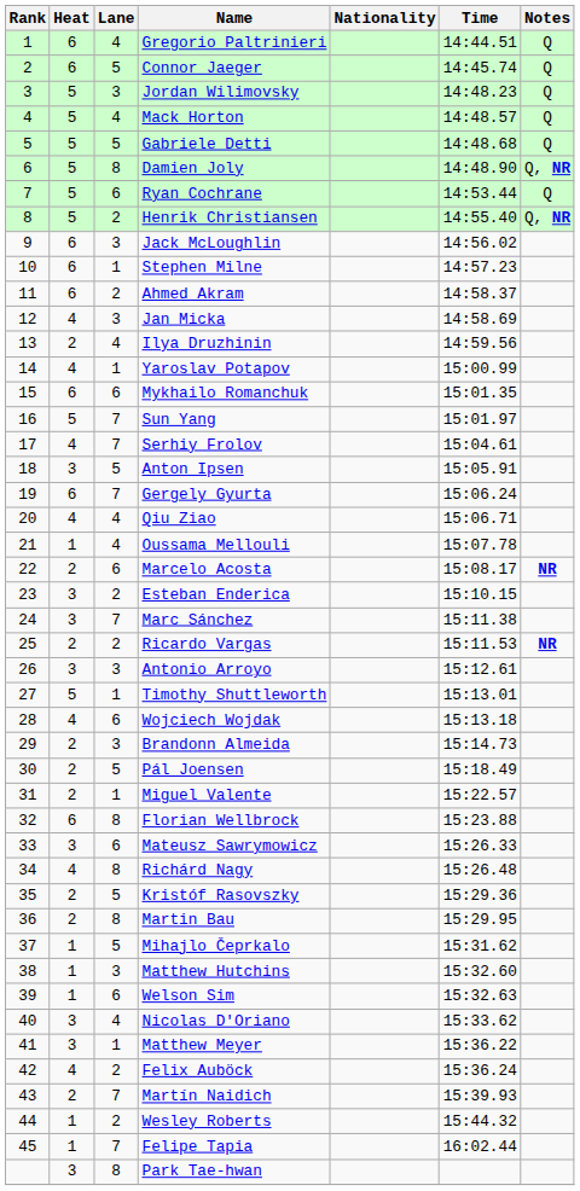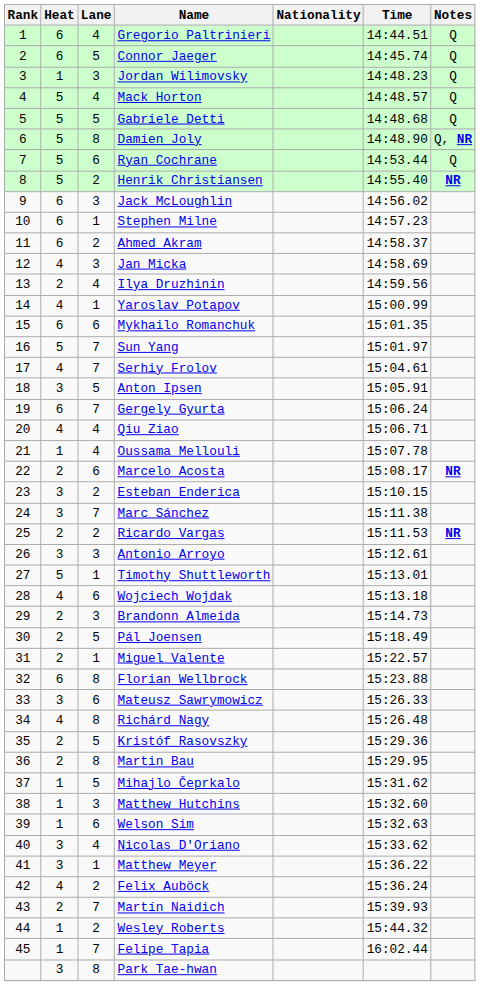Jordan Wilimovsky | Heat: 5 -> 1
Henrik Christiansen | Notes: Q, NR -> NR
